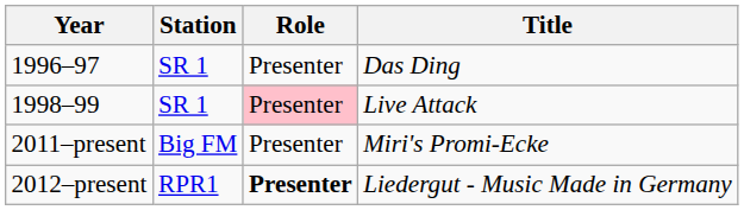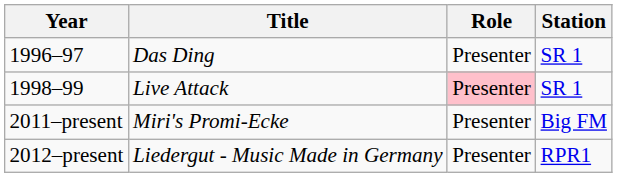columns swapped: Title <-> Station
2012–present | Role: bold -> normal
